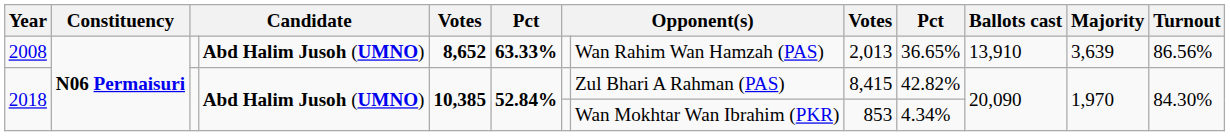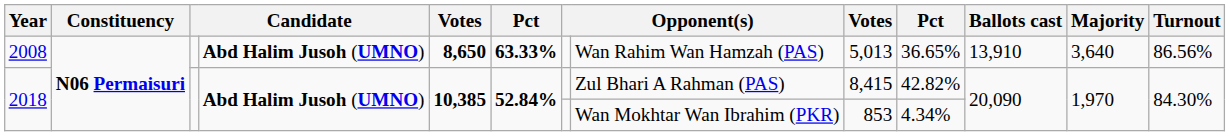2008 | column 5: 8,652 -> 8,650
2008 | column 9: 2,013 -> 5,013
2008 | Majority: 3,639 -> 3,640
